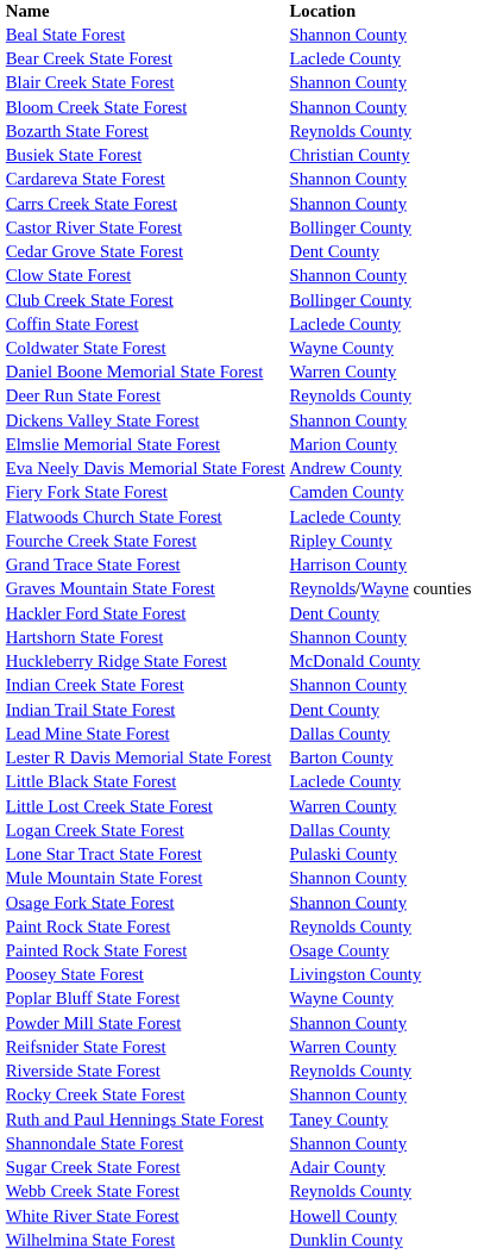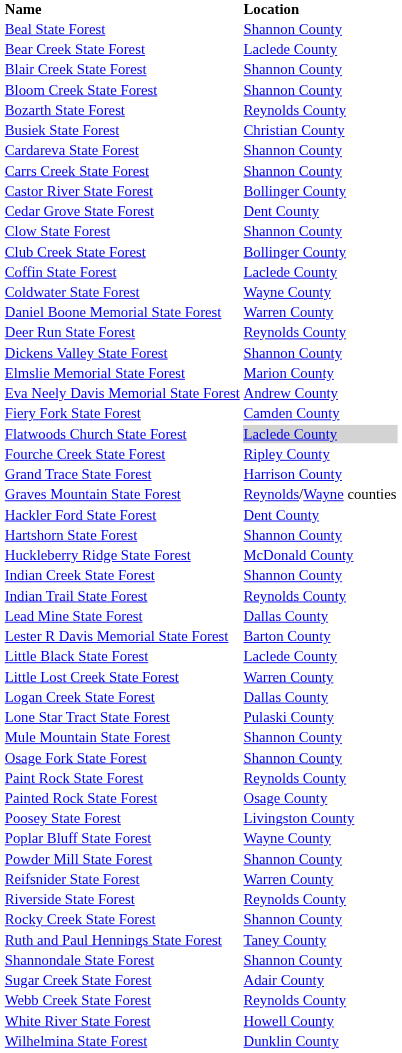Flatwoods Church State Forest | Location: no background -> lightgrey background
Indian Trail State Forest | Location: Dent County -> Reynolds County
